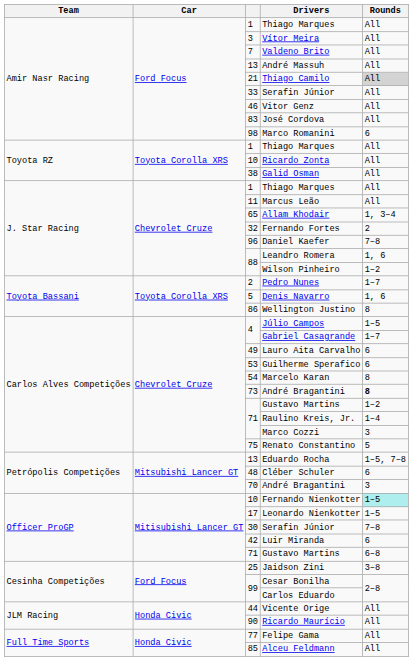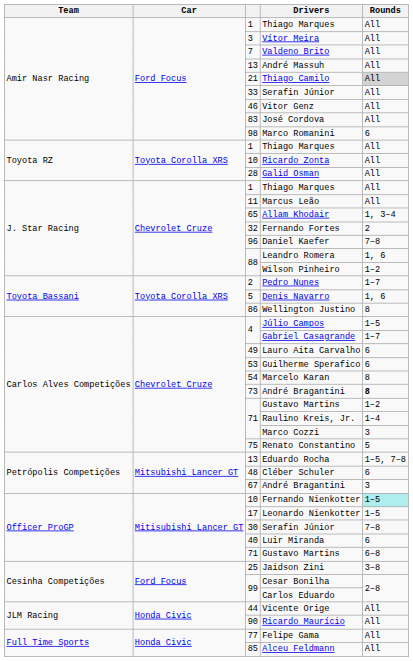Galid Osman | column 3: 38 -> 28
Petrópolis Competições / André Bragantini | column 3: 70 -> 67
Luir Miranda | column 3: 42 -> 40
